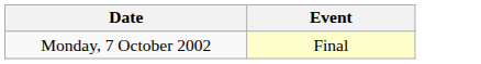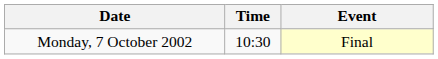+ column: Time | 10:30
